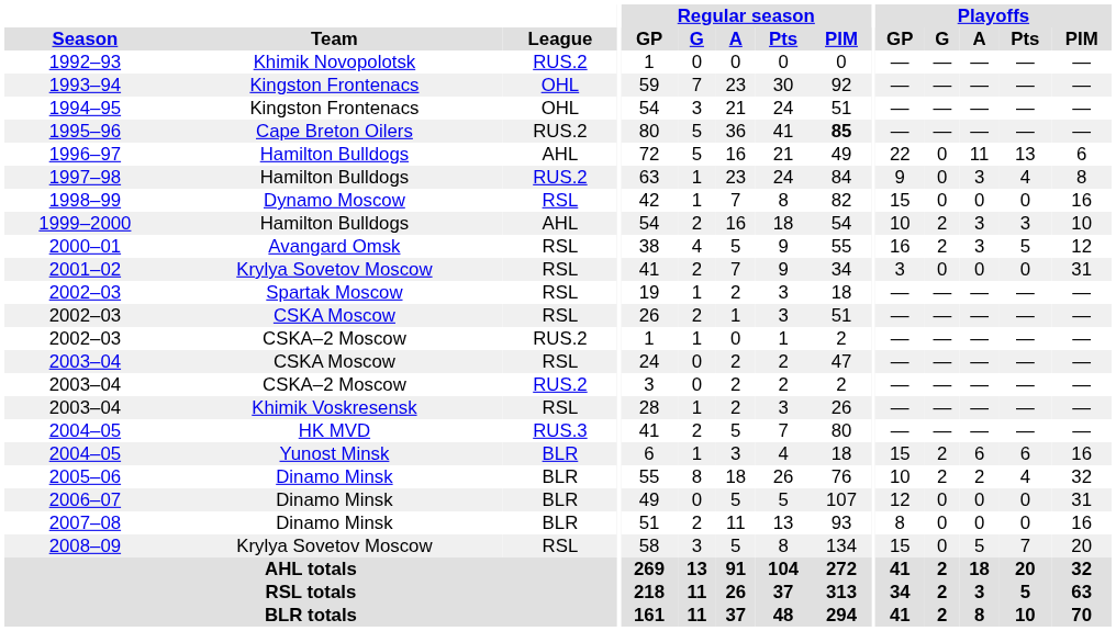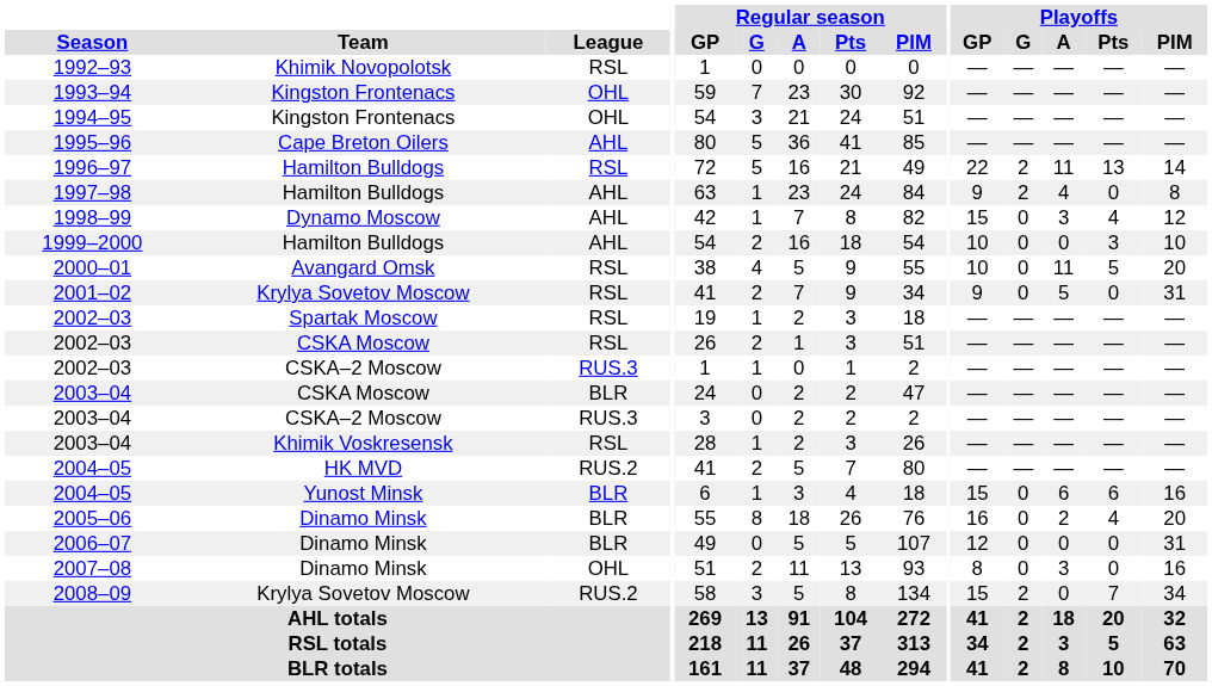1992–93 | League: RUS.2 -> RSL
1995–96 | League: RUS.2 -> AHL
1995–96 | Regular season / PIM: bold -> normal
1996–97 | League: AHL -> RSL
1996–97 | Playoffs / G: 0 -> 2
1996–97 | Playoffs / PIM: 6 -> 14
1997–98 | League: RUS.2 -> AHL
1997–98 | Playoffs / G: 0 -> 2
1997–98 | Playoffs / A: 3 -> 4
1997–98 | Playoffs / Pts: 4 -> 0
1998–99 | League: RSL -> AHL
1998–99 | Playoffs / A: 0 -> 3
1998–99 | Playoffs / Pts: 0 -> 4
1998–99 | Playoffs / PIM: 16 -> 12
1999–2000 | Playoffs / G: 2 -> 0
1999–2000 | Playoffs / A: 3 -> 0
2000–01 | Playoffs / GP: 16 -> 10
2000–01 | Playoffs / G: 2 -> 0
2000–01 | Playoffs / A: 3 -> 11
2000–01 | Playoffs / PIM: 12 -> 20
2001–02 | Playoffs / GP: 3 -> 9
2001–02 | Playoffs / A: 0 -> 5
2002–03 / CSKA–2 Moscow | League: RUS.2 -> RUS.3
2003–04 / CSKA Moscow | League: RSL -> BLR
2003–04 / CSKA–2 Moscow | League: RUS.2 -> RUS.3
2004–05 / HK MVD | League: RUS.3 -> RUS.2
2004–05 / Yunost Minsk | Playoffs / G: 2 -> 0
2005–06 | Playoffs / GP: 10 -> 16
2005–06 | Playoffs / G: 2 -> 0
2005–06 | Playoffs / PIM: 32 -> 20
2007–08 | League: BLR -> OHL
2007–08 | Playoffs / A: 0 -> 3
2008–09 | League: RSL -> RUS.2
2008–09 | Playoffs / G: 0 -> 2
2008–09 | Playoffs / A: 5 -> 0
2008–09 | Playoffs / PIM: 20 -> 34
